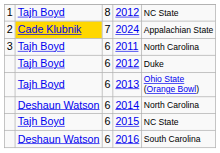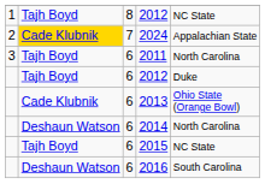2013 | column 2: Tajh Boyd -> Cade Klubnik
